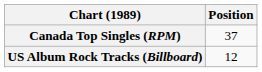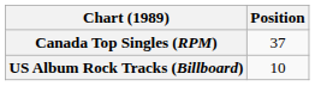US Album Rock Tracks (Billboard) | Position: 12 -> 10
